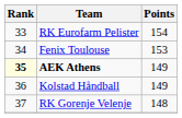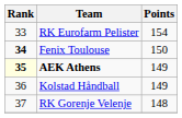Fenix Toulouse | Rank: normal -> bold
Fenix Toulouse | Points: 153 -> 150
